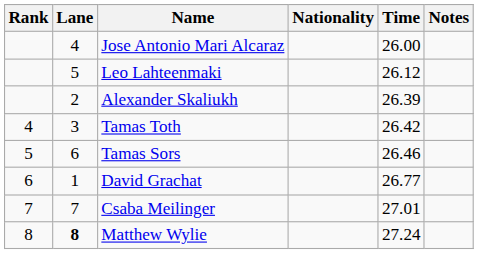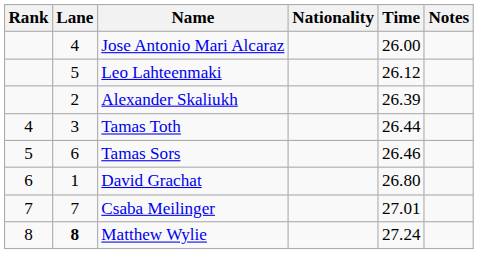Tamas Toth | Time: 26.42 -> 26.44
David Grachat | Time: 26.77 -> 26.80
